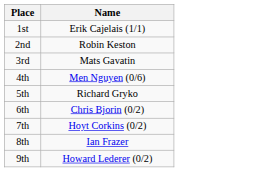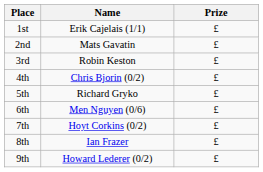+ column: Prize | £ | £ | £ | £ | £ | £ | £ | £ | £
2nd | Name: Robin Keston -> Mats Gavatin
3rd | Name: Mats Gavatin -> Robin Keston
4th | Name: Men Nguyen (0/6) -> Chris Bjorin (0/2)
6th | Name: Chris Bjorin (0/2) -> Men Nguyen (0/6)
